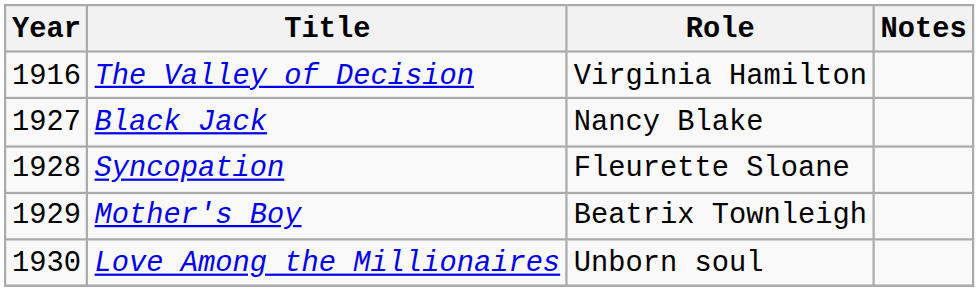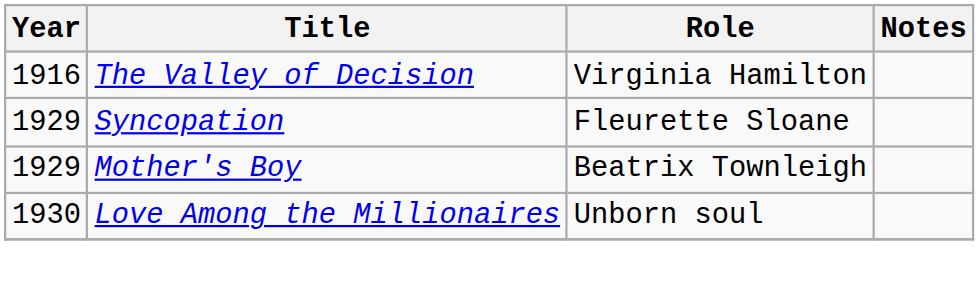- row: 1927 | Black Jack | Nancy Blake
Syncopation | Year: 1928 -> 1929
